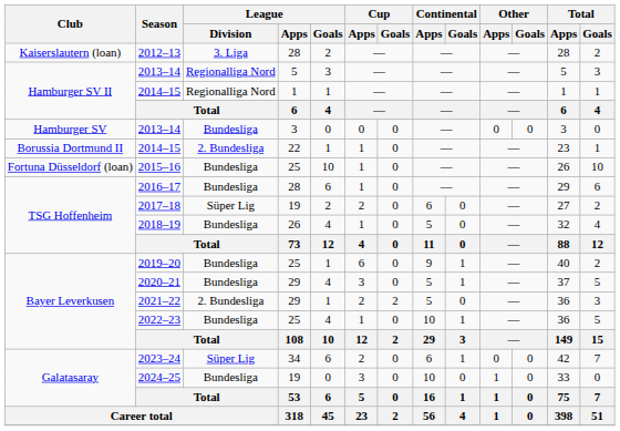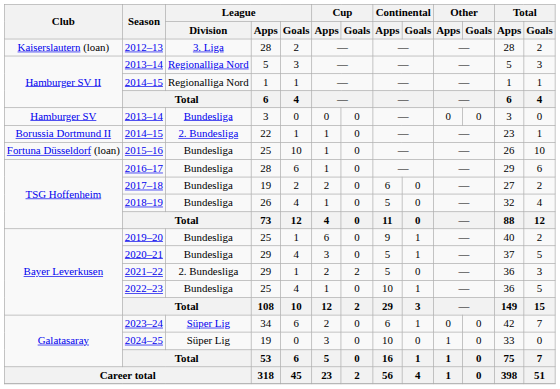2017–18 | League / Division: Süper Lig -> Bundesliga
2024–25 | League / Division: Bundesliga -> Süper Lig
